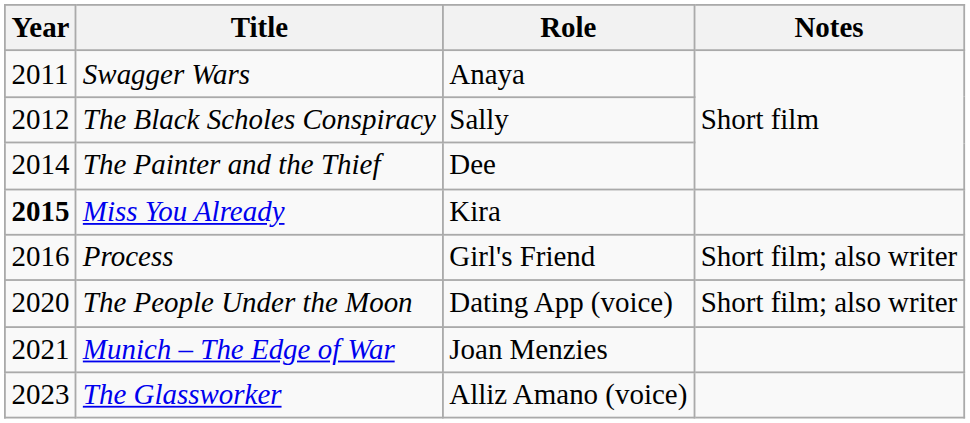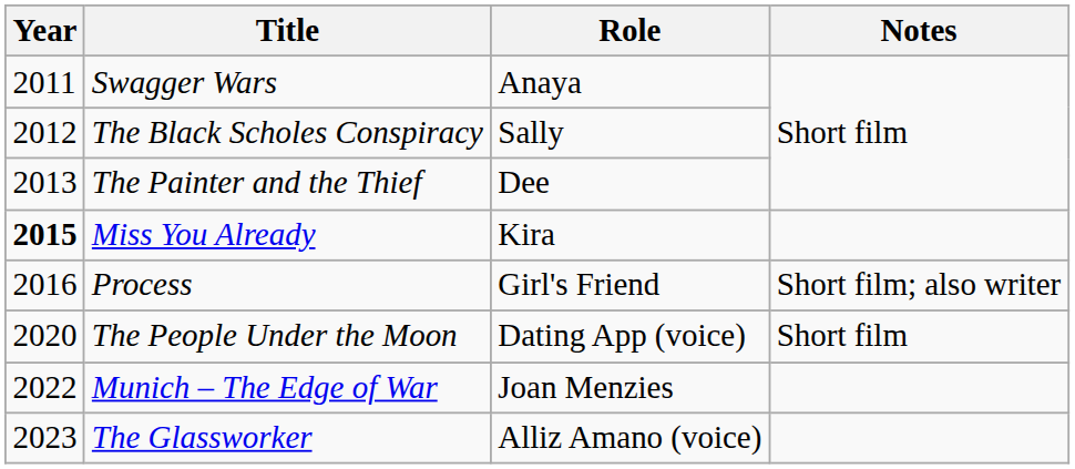The Painter and the Thief | Year: 2014 -> 2013
The People Under the Moon | Notes: Short film; also writer -> Short film
Munich – The Edge of War | Year: 2021 -> 2022
